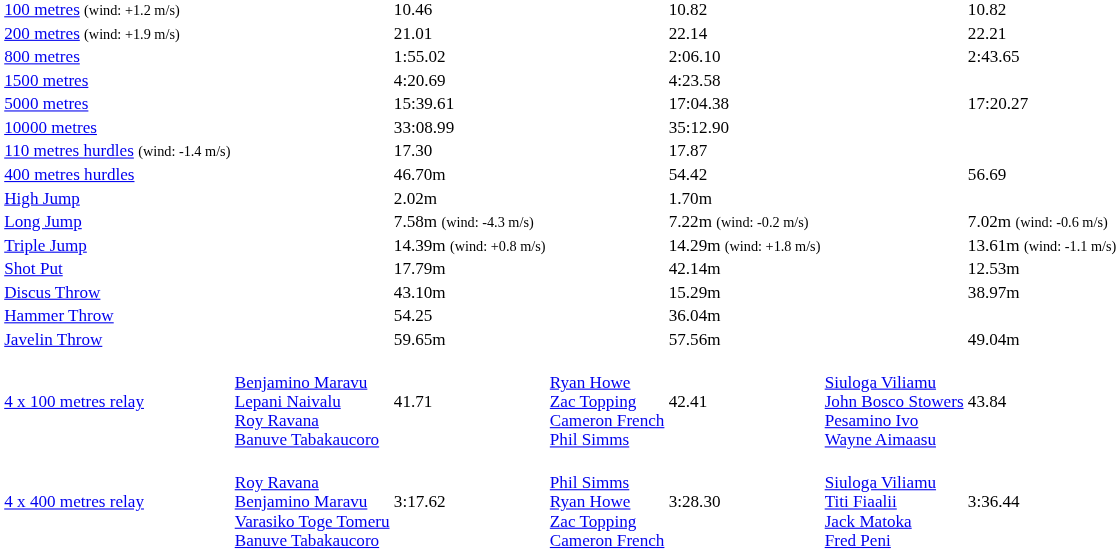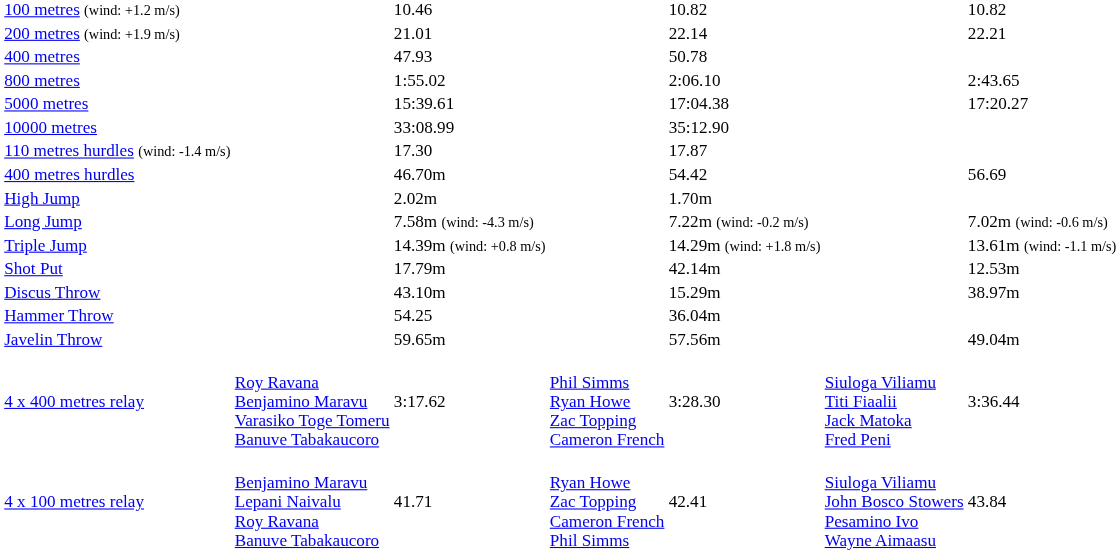+ row: 400 metres | 47.93 | 50.78
- row: 1500 metres | 4:20.69 | 4:23.58
rows swapped: 4 x 100 metres relay <-> 4 x 400 metres relay
